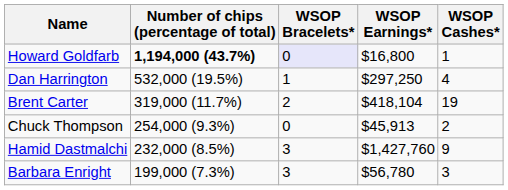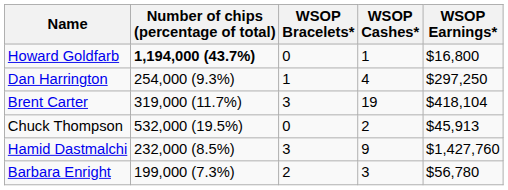columns swapped: WSOP Cashes* <-> WSOP Earnings*
Howard Goldfarb | WSOP Bracelets*: lavender background -> no background
Dan Harrington | Number of chips (percentage of total): 532,000 (19.5%) -> 254,000 (9.3%)
Brent Carter | WSOP Bracelets*: 2 -> 3
Chuck Thompson | Number of chips (percentage of total): 254,000 (9.3%) -> 532,000 (19.5%)
Barbara Enright | WSOP Bracelets*: 3 -> 2
